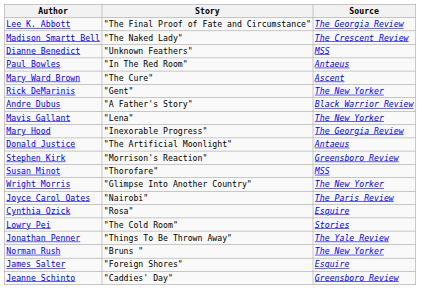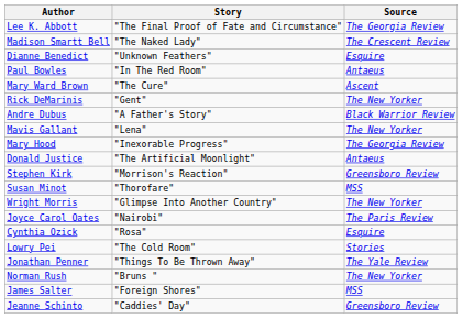Dianne Benedict | Source: MSS -> Esquire
James Salter | Source: Esquire -> MSS
